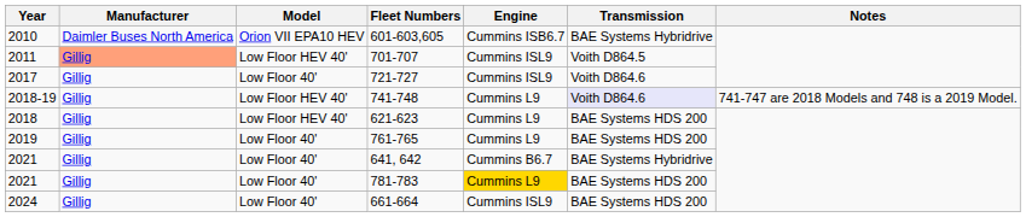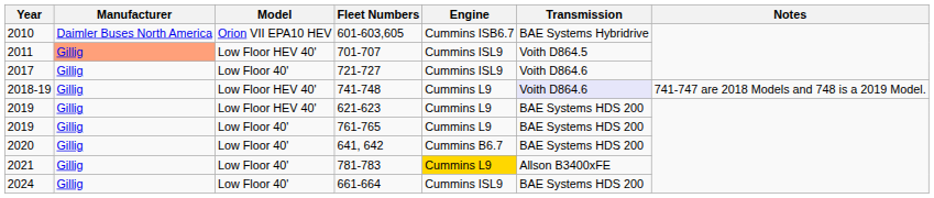621-623 | Year: 2018 -> 2019
641, 642 | Year: 2021 -> 2020
641, 642 | Transmission: BAE Systems Hybridrive -> BAE Systems HDS 200
781-783 | Transmission: BAE Systems HDS 200 -> Allson B3400xFE
